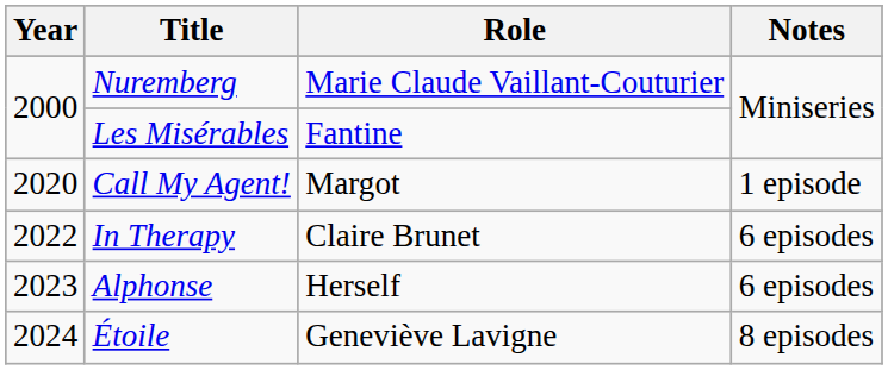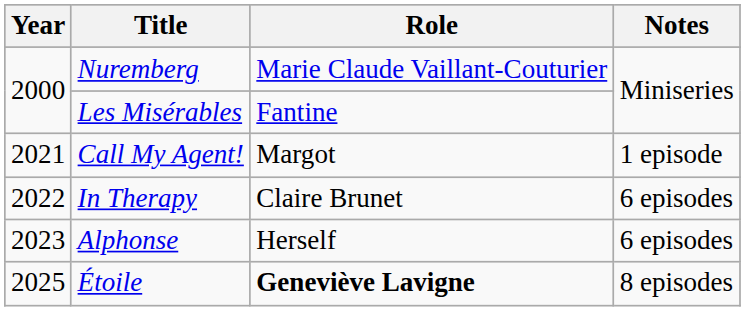Call My Agent! | Year: 2020 -> 2021
Étoile | Year: 2024 -> 2025
Étoile | Role: normal -> bold
